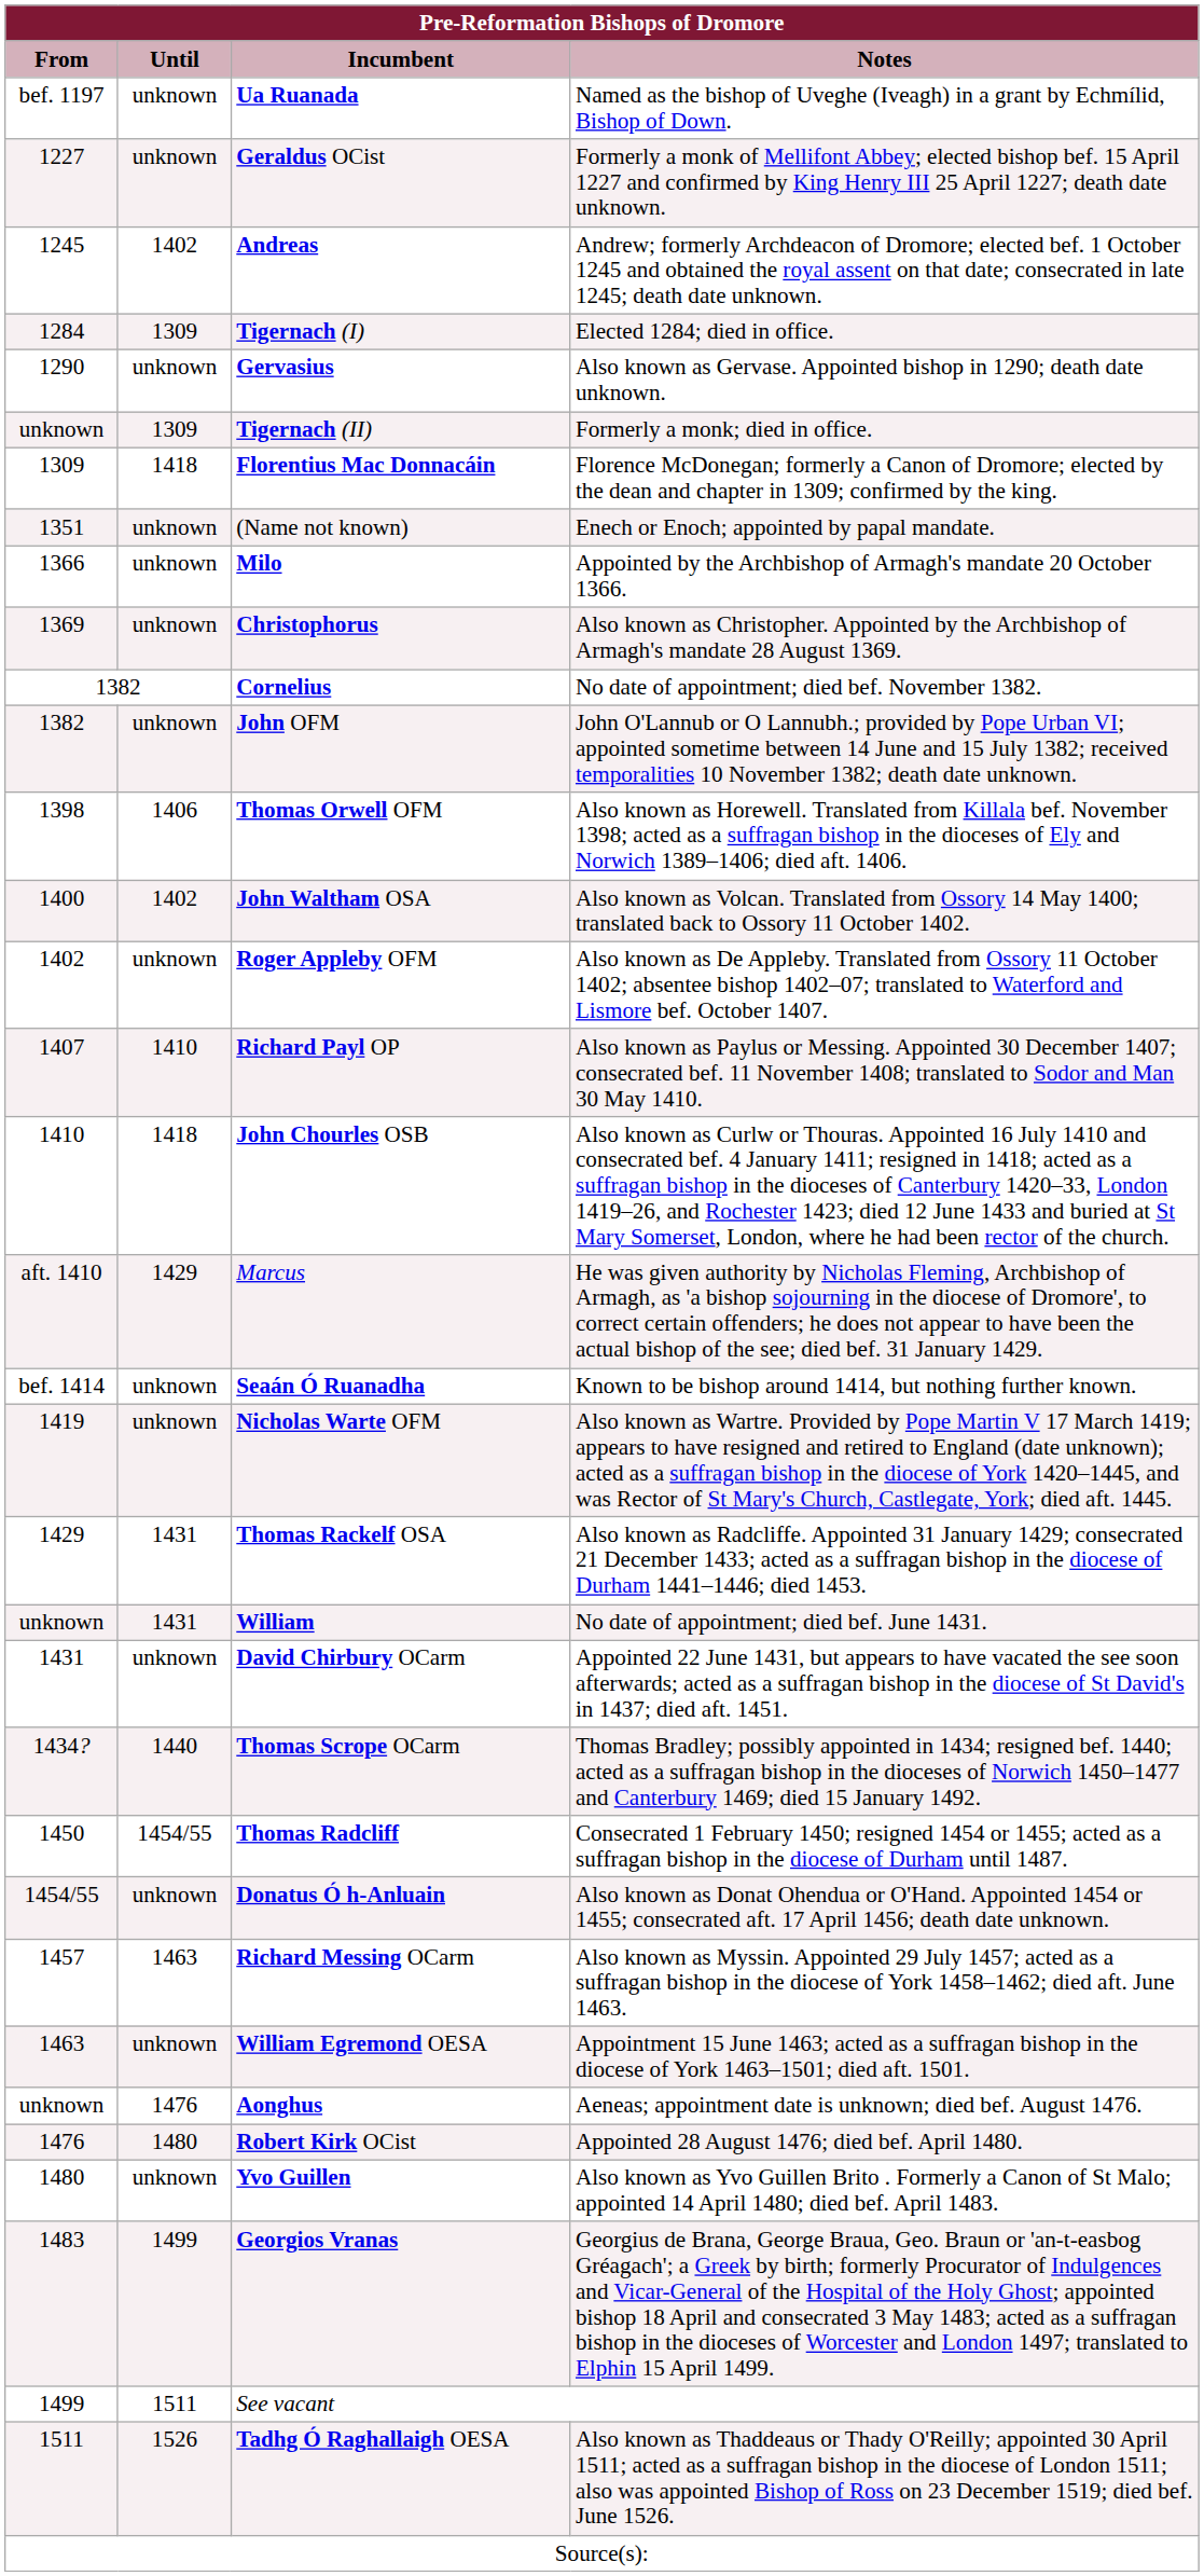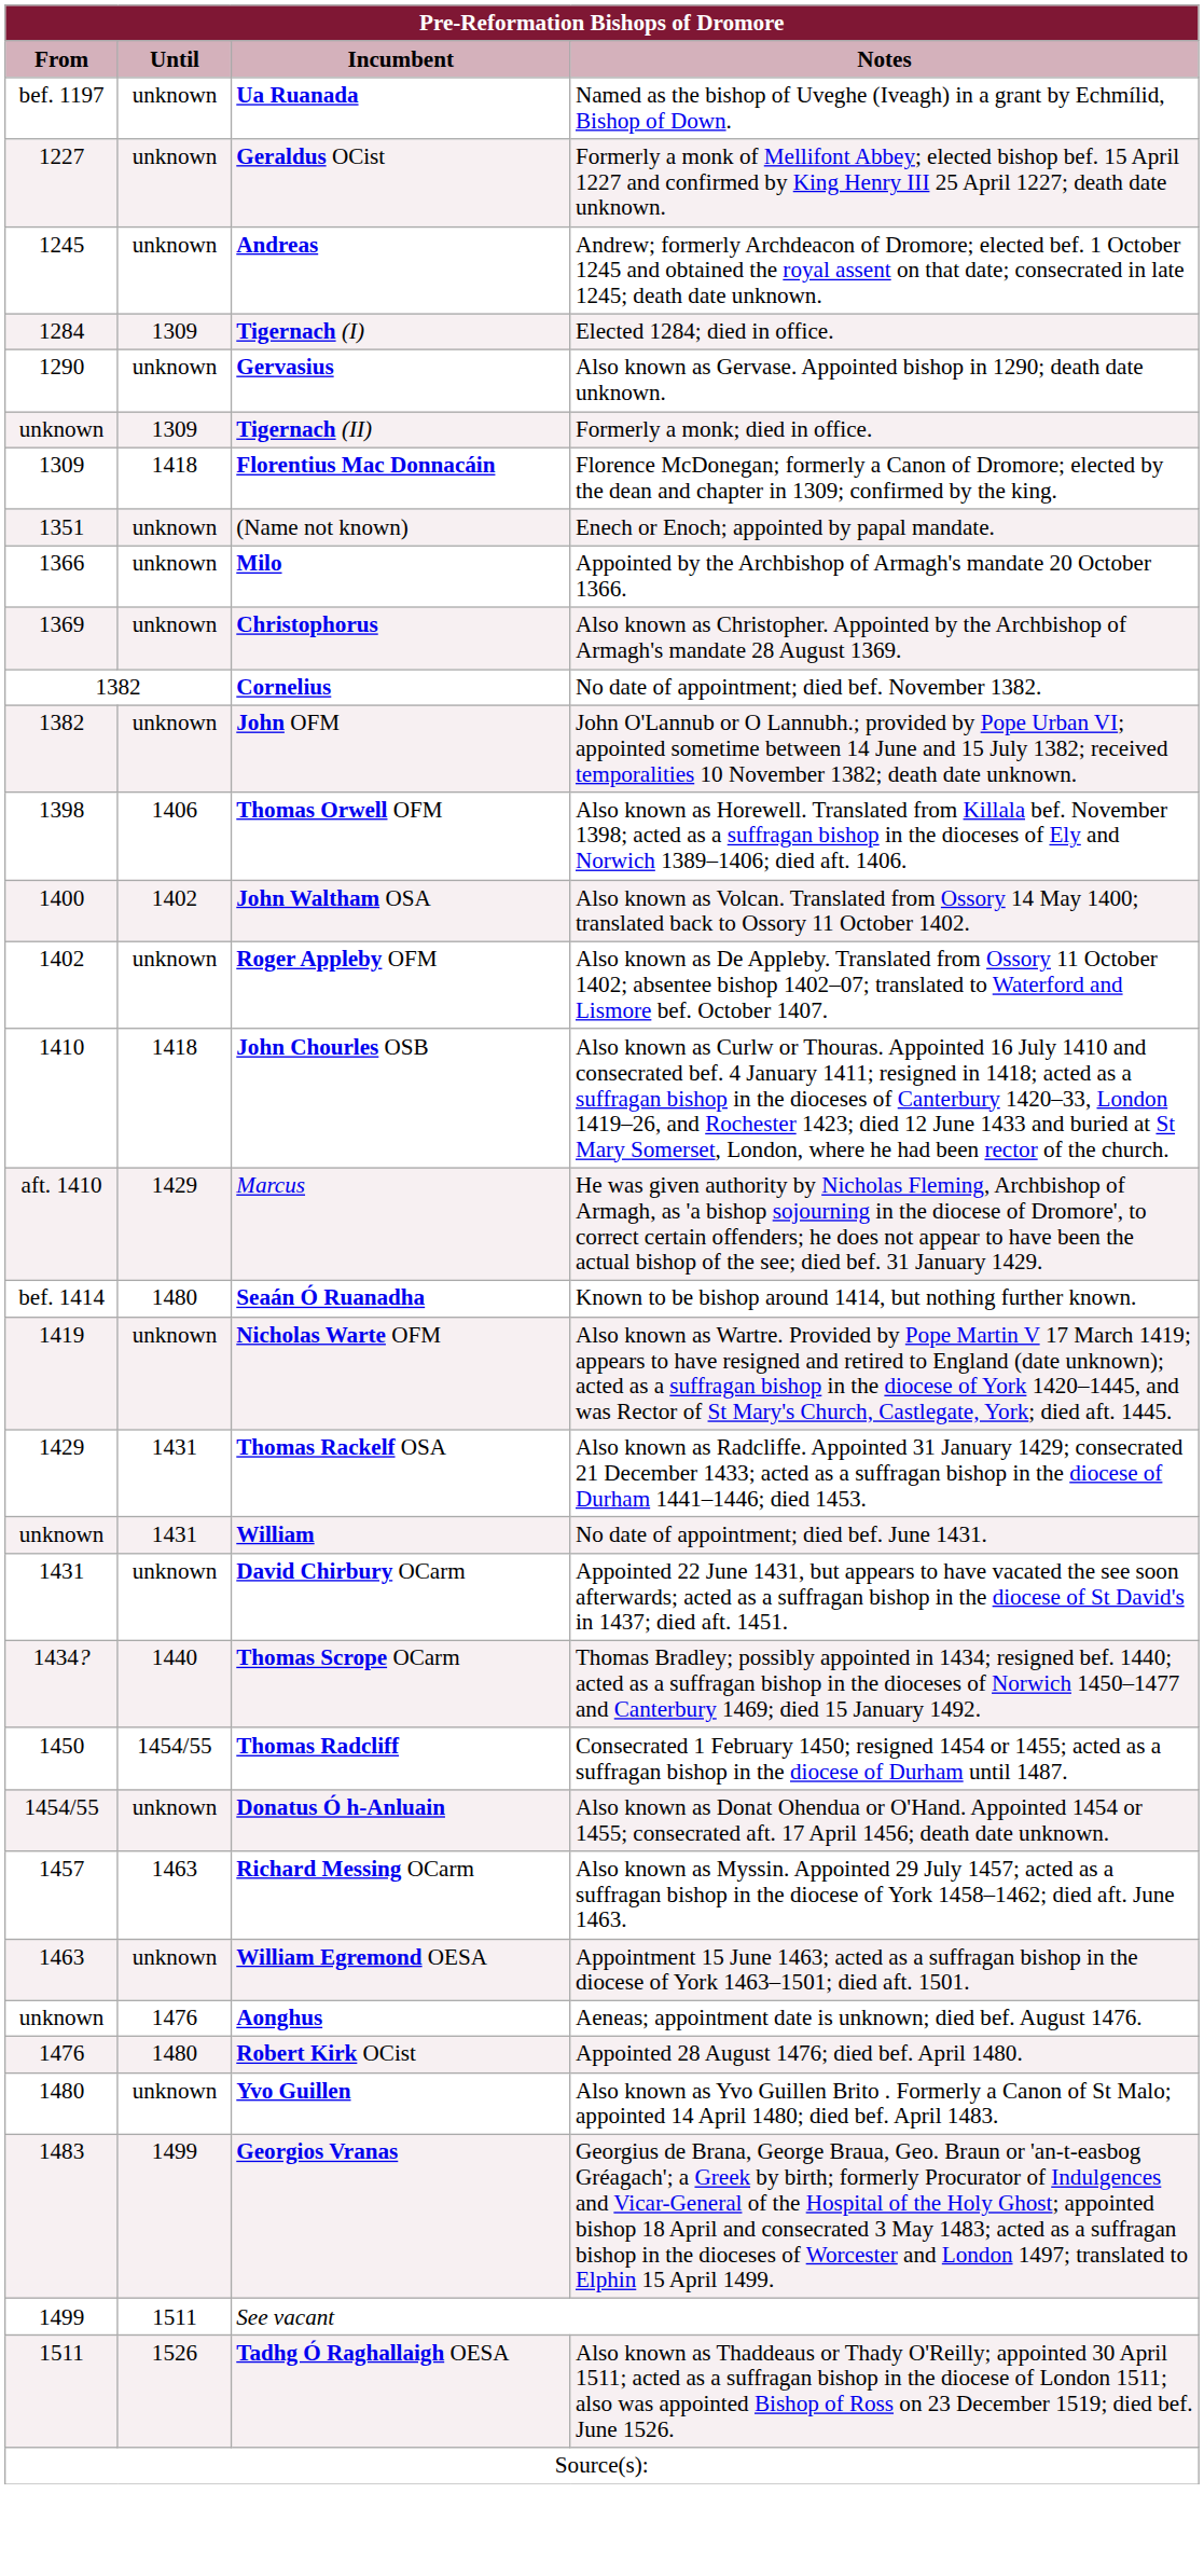Andreas | Until: 1402 -> unknown
- row: 1407 | 1410 | Richard Payl OP | Also known as Paylus or Messing. Appointed 30 December 1407; consecrated bef. 11 November 1408; translated to Sodor and Man 30 May 1410.
Seaán Ó Ruanadha | Until: unknown -> 1480
